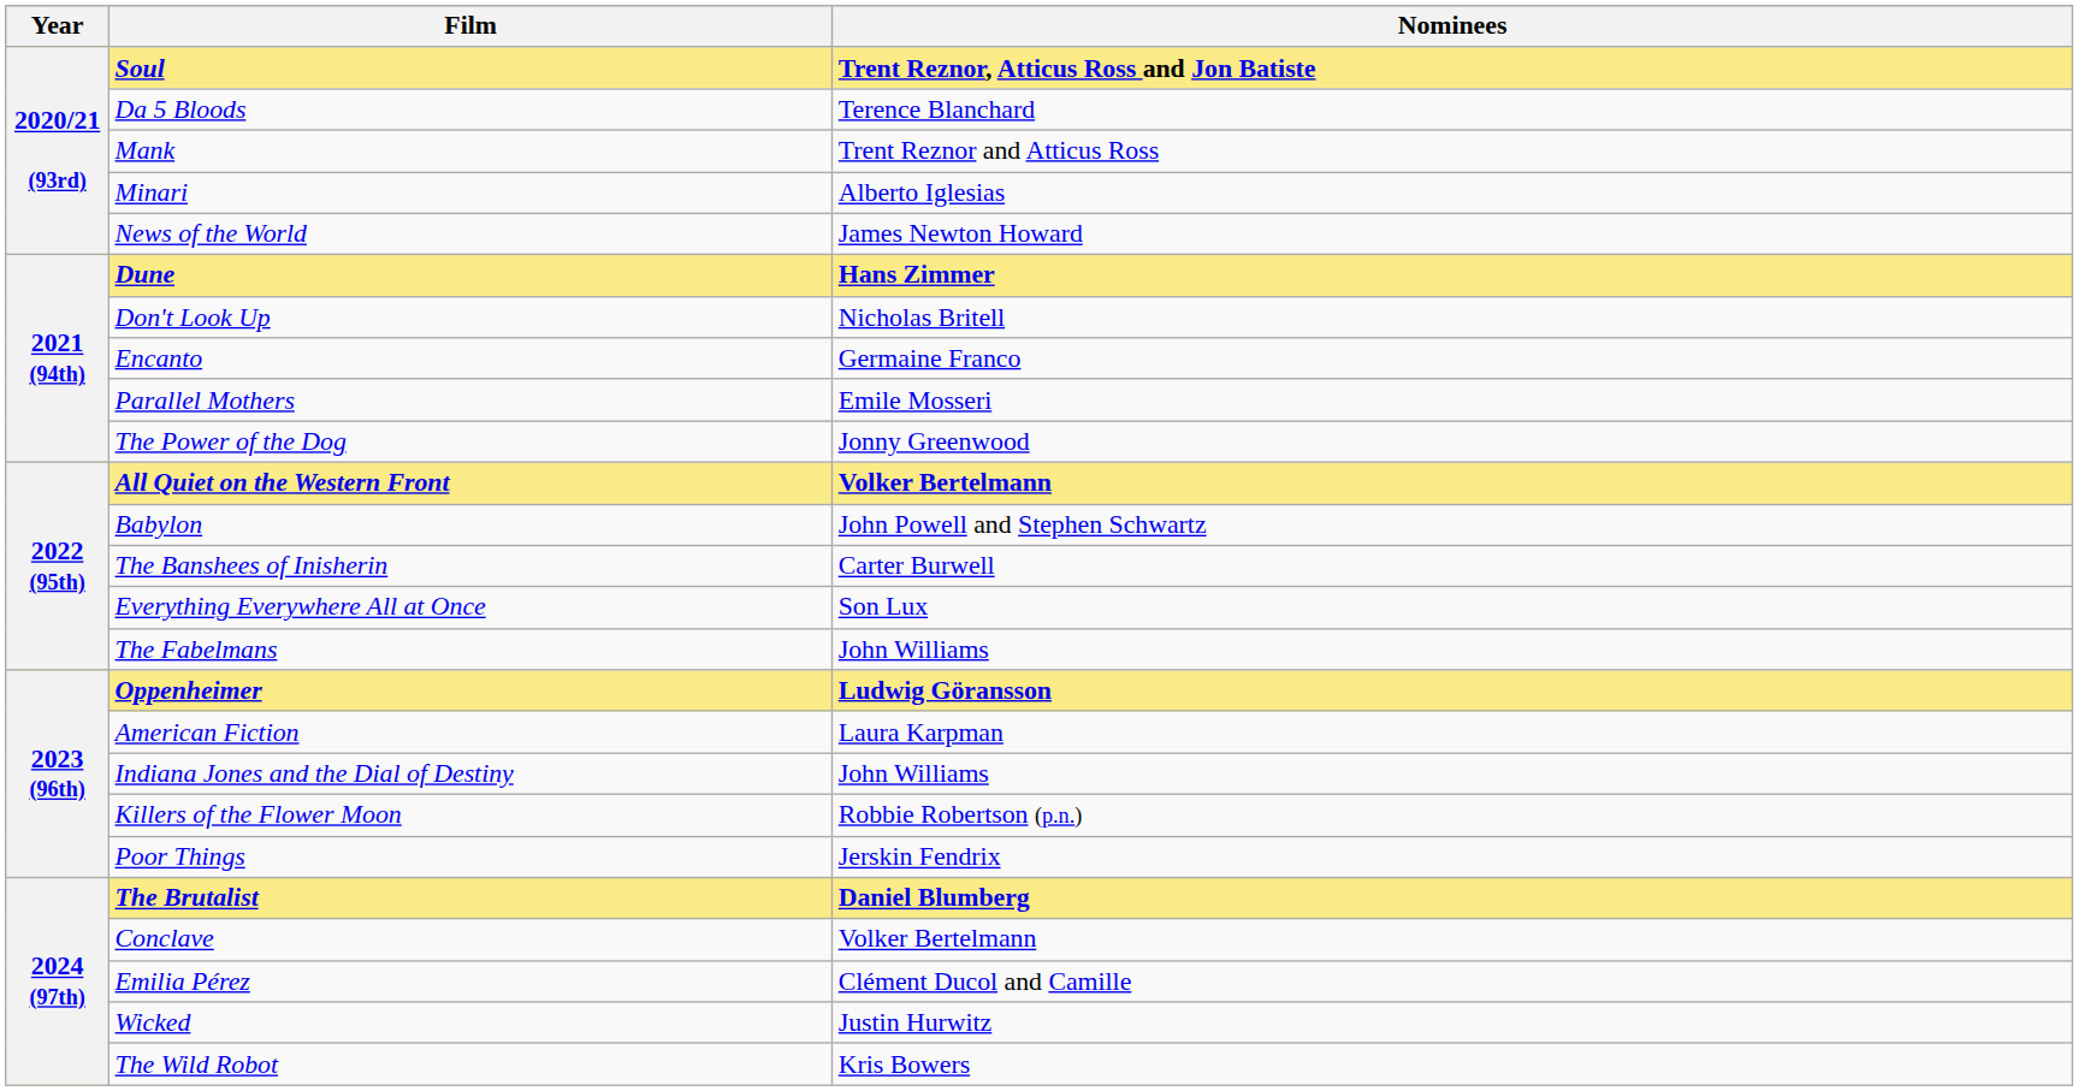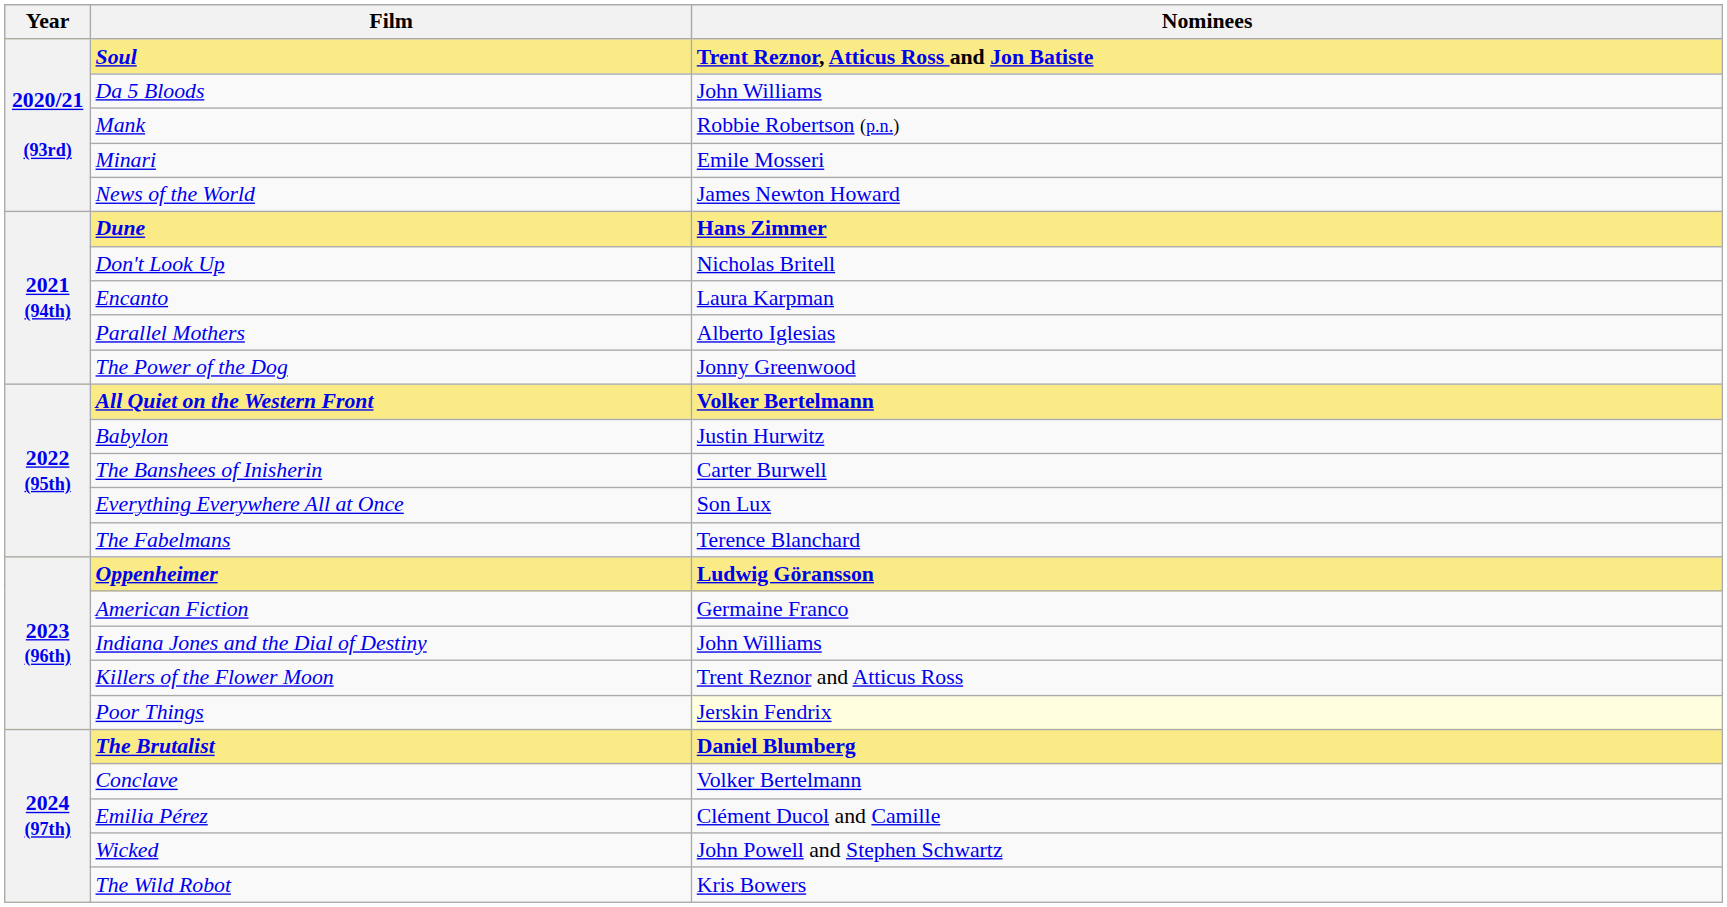Da 5 Bloods | Nominees: Terence Blanchard -> John Williams
Mank | Nominees: Trent Reznor and Atticus Ross -> Robbie Robertson (p.n.)
Minari | Nominees: Alberto Iglesias -> Emile Mosseri
Encanto | Nominees: Germaine Franco -> Laura Karpman
Parallel Mothers | Nominees: Emile Mosseri -> Alberto Iglesias
Babylon | Nominees: John Powell and Stephen Schwartz -> Justin Hurwitz
The Fabelmans | Nominees: John Williams -> Terence Blanchard
American Fiction | Nominees: Laura Karpman -> Germaine Franco
Killers of the Flower Moon | Nominees: Robbie Robertson (p.n.) -> Trent Reznor and Atticus Ross
Poor Things | Nominees: no background -> lightyellow background
Wicked | Nominees: Justin Hurwitz -> John Powell and Stephen Schwartz
